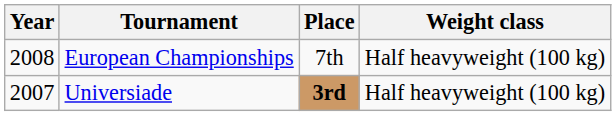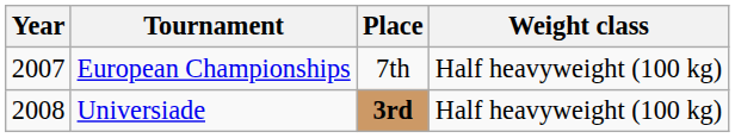European Championships | Year: 2008 -> 2007
Universiade | Year: 2007 -> 2008
